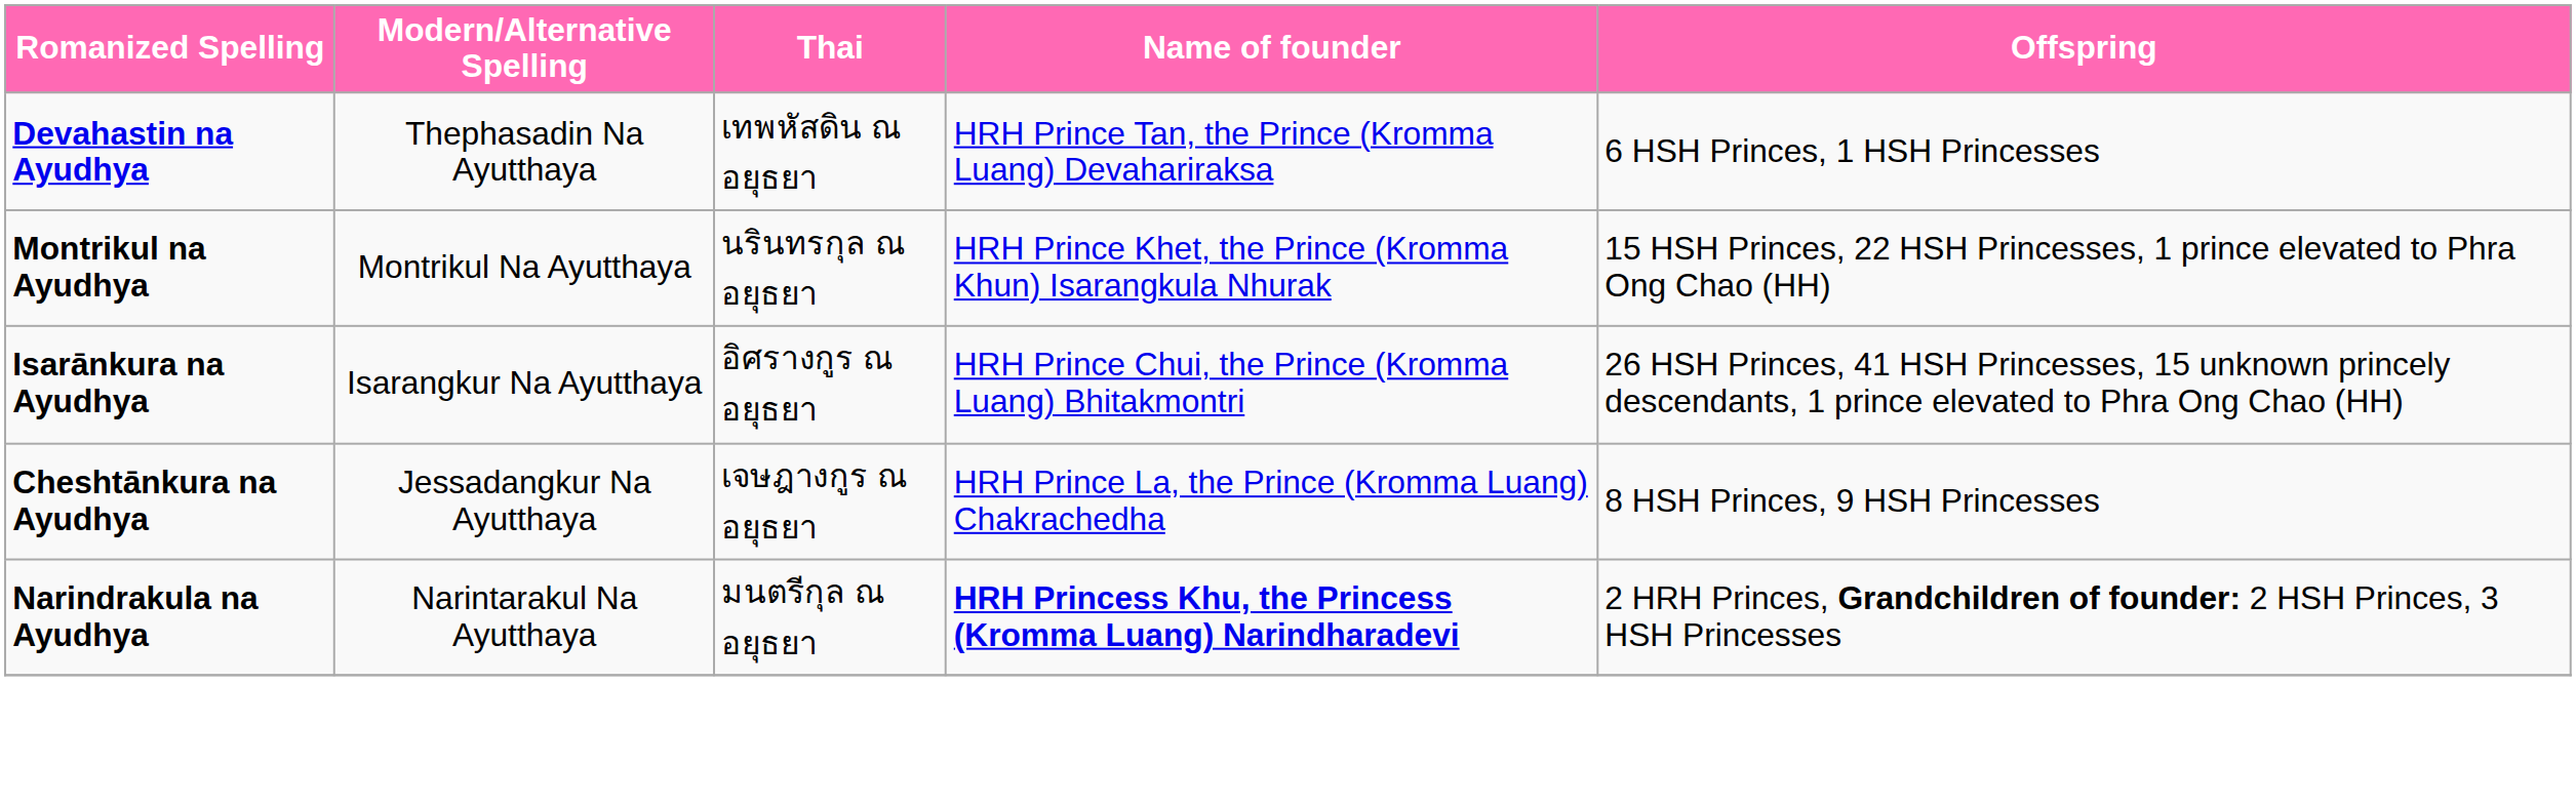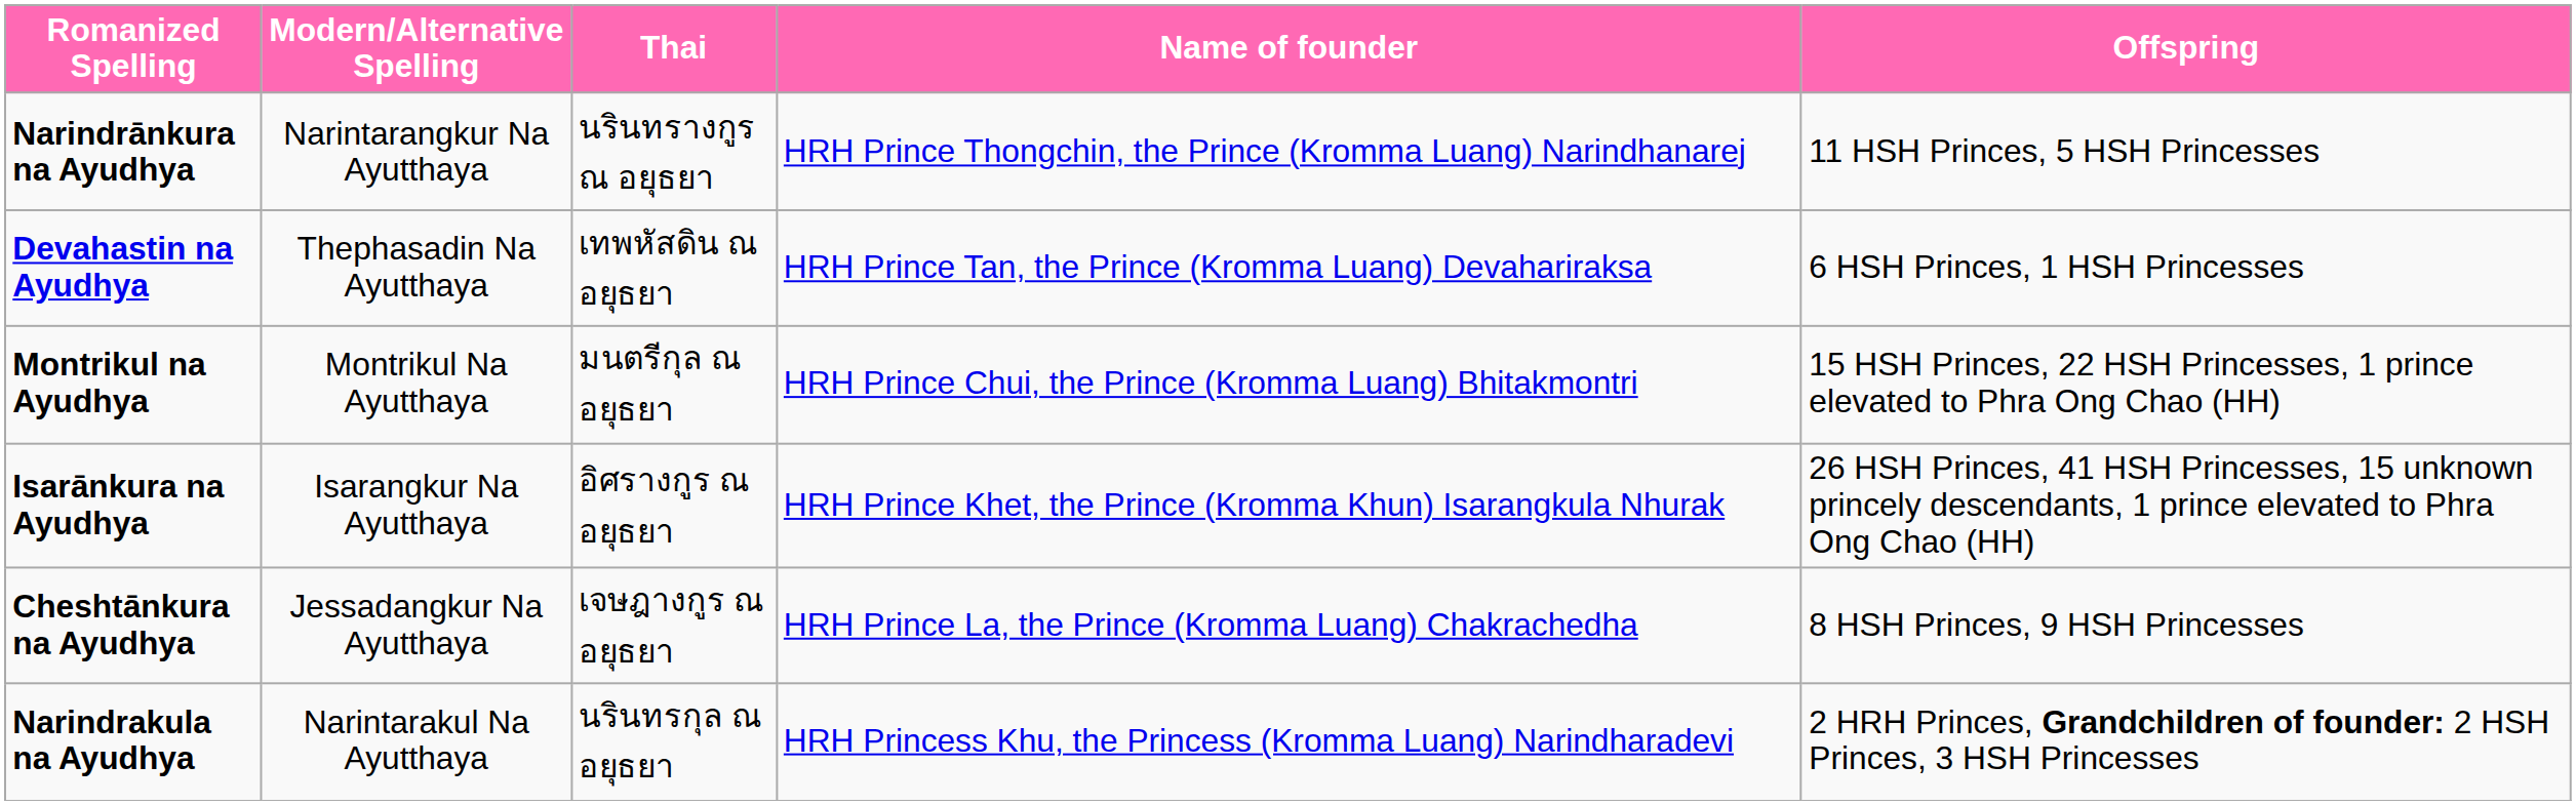+ row: Narindrānkura na Ayudhya | Narintarangkur Na Ayutthaya | นรินทรางกูร ณ อยุธยา | HRH Prince Thongchin, the Prince (Kromma Luang) Narindhanarej | 11 HSH Princes, 5 HSH Princesses
Montrikul na Ayudhya | Thai: นรินทรกุล ณ อยุธยา -> มนตรีกุล ณ อยุธยา
Montrikul na Ayudhya | Name of founder: HRH Prince Khet, the Prince (Kromma Khun) Isarangkula Nhurak -> HRH Prince Chui, the Prince (Kromma Luang) Bhitakmontri
Isarānkura na Ayudhya | Name of founder: HRH Prince Chui, the Prince (Kromma Luang) Bhitakmontri -> HRH Prince Khet, the Prince (Kromma Khun) Isarangkula Nhurak
Narindrakula na Ayudhya | Thai: มนตรีกุล ณ อยุธยา -> นรินทรกุล ณ อยุธยา
Narindrakula na Ayudhya | Name of founder: bold -> normal
